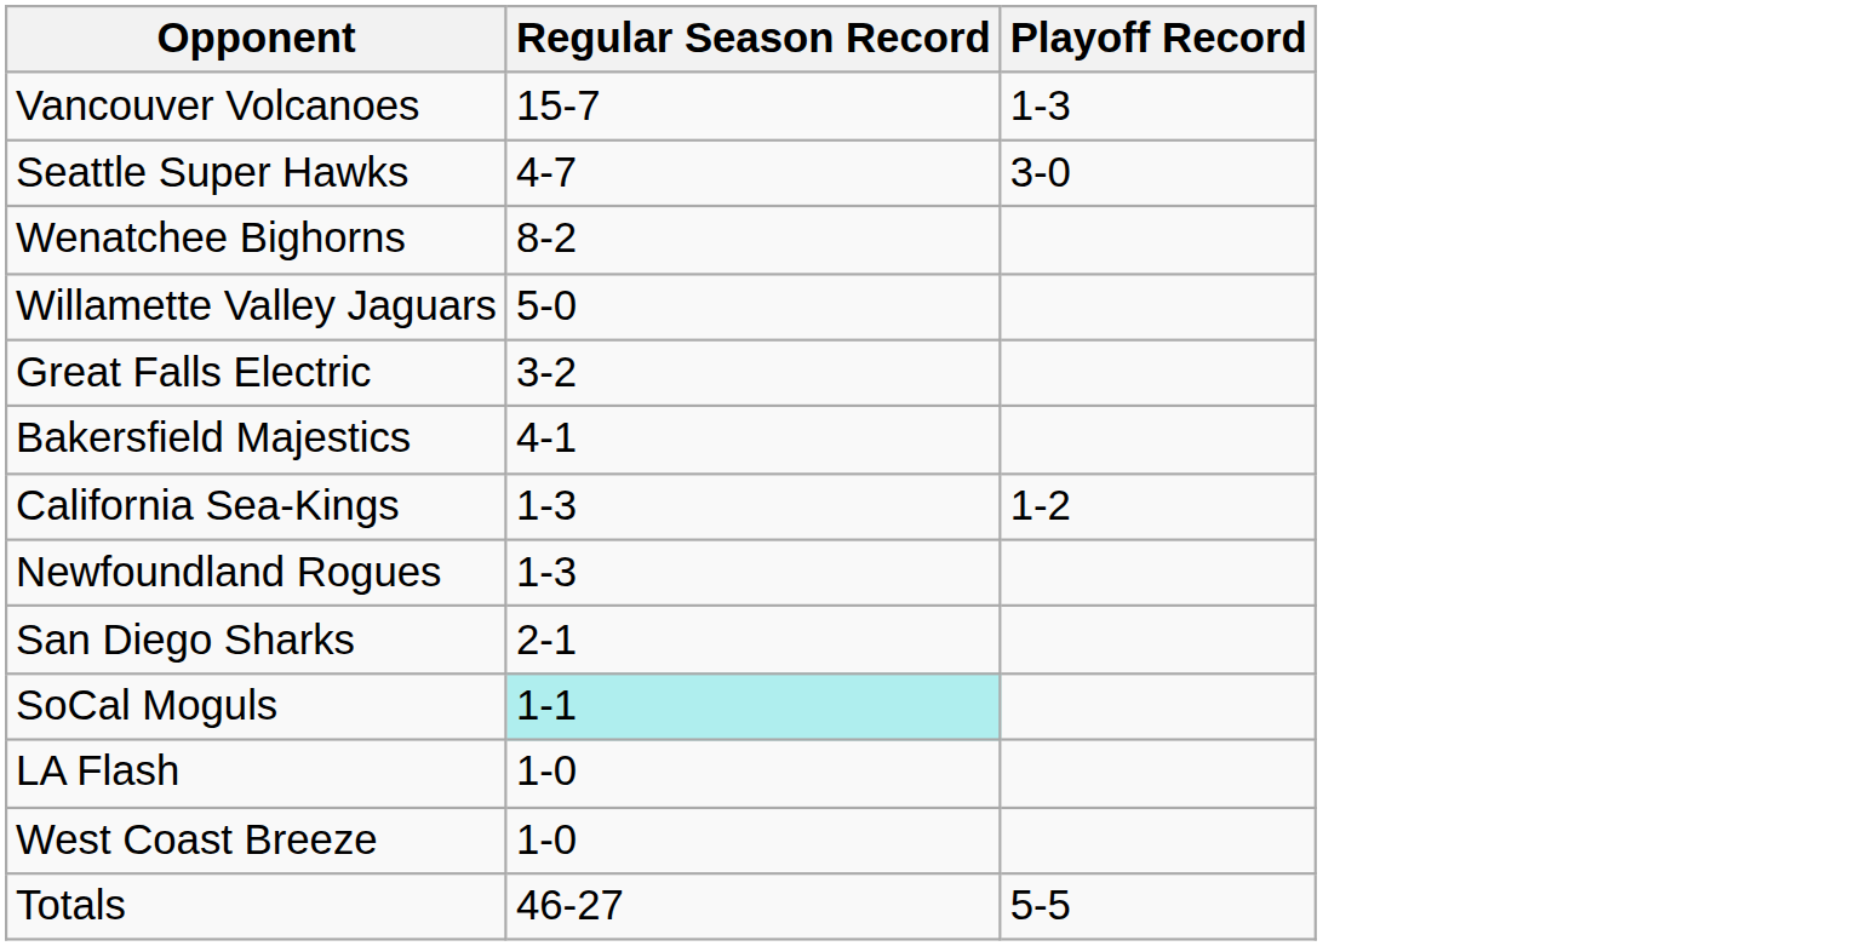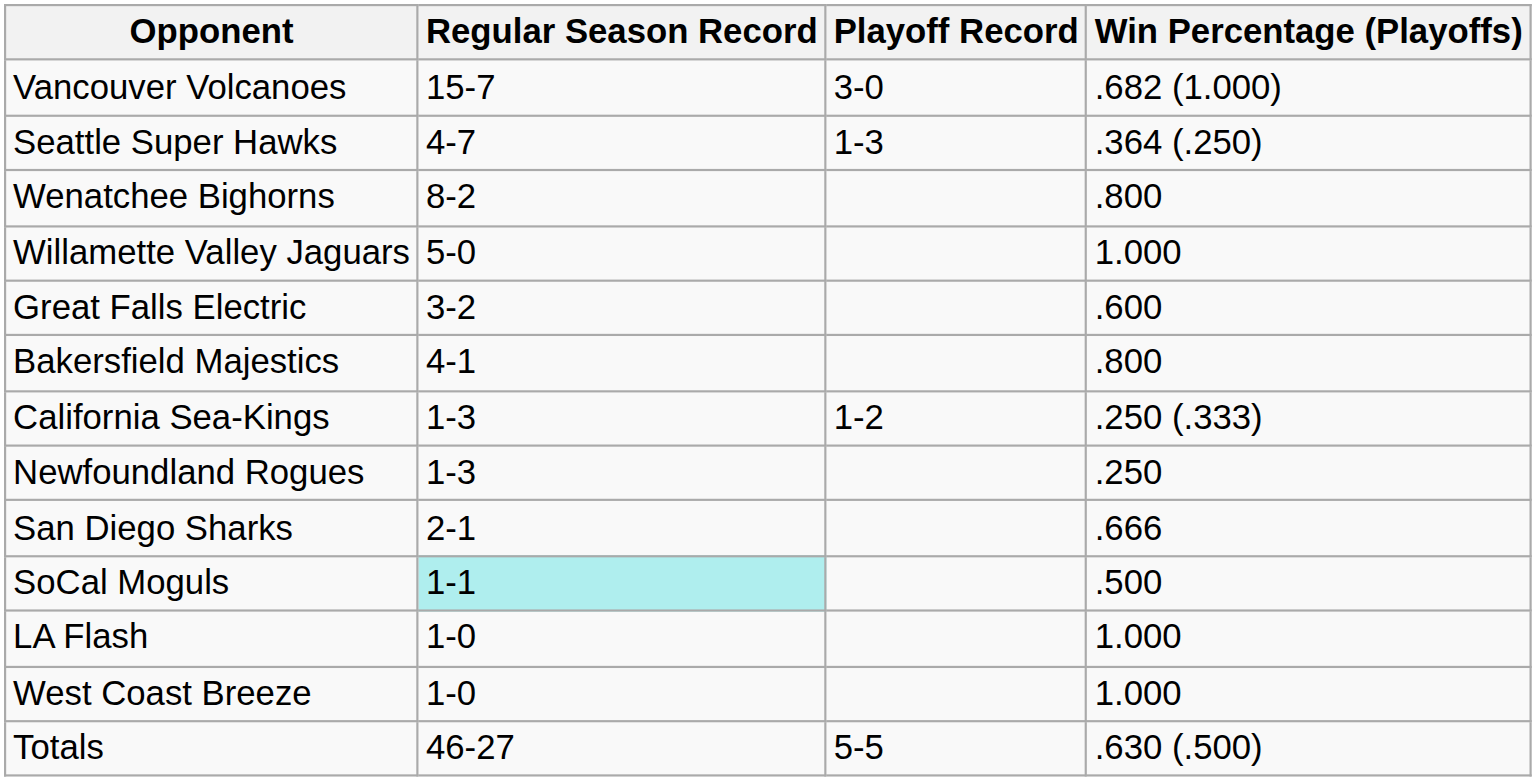+ column: Win Percentage (Playoffs) | .682 (1.000) | .364 (.250) | .800 | 1.000 | .600 | .800 | .250 (.333) | .250 | .666 | .500 | 1.000 | 1.000 | .630 (.500)
Vancouver Volcanoes | Playoff Record: 1-3 -> 3-0
Seattle Super Hawks | Playoff Record: 3-0 -> 1-3
